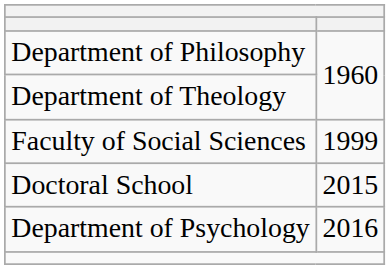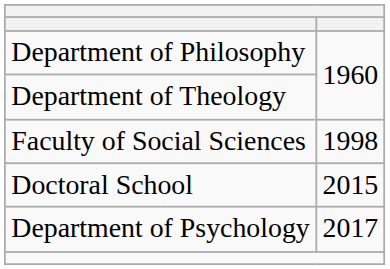Faculty of Social Sciences | column 2: 1999 -> 1998
Department of Psychology | column 2: 2016 -> 2017
